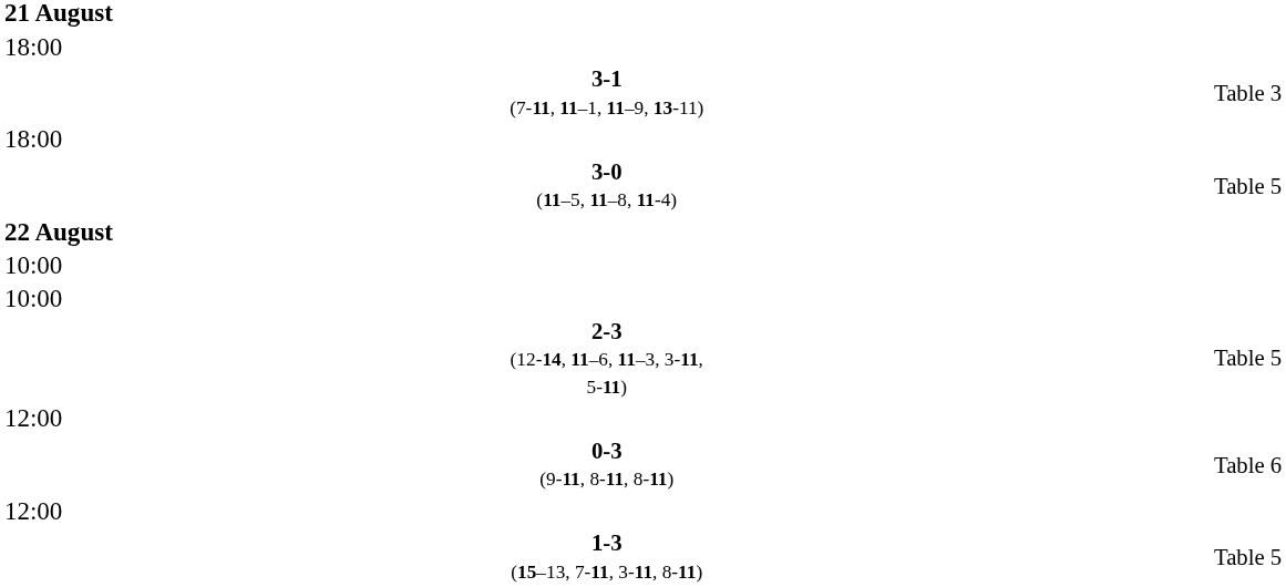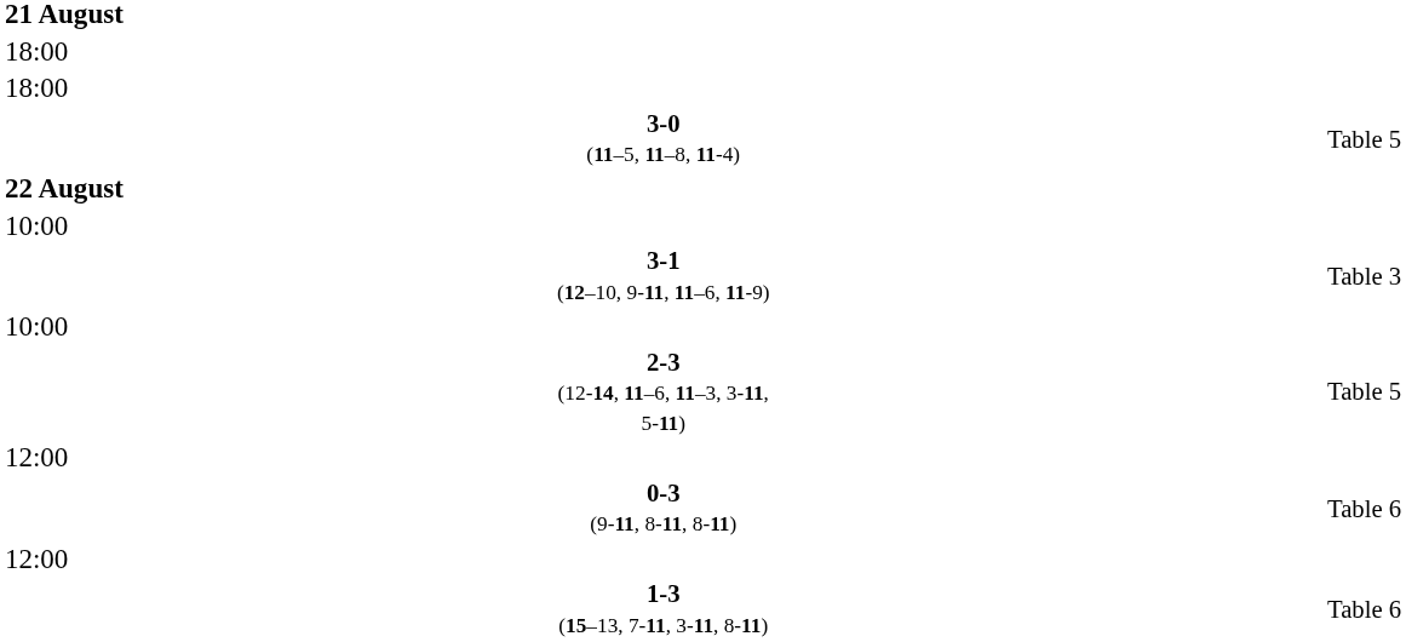- row: 3-1 (7-11, 11–1, 11–9, 13-11) | Table 3
+ row: 3-1 (12–10, 9-11, 11–6, 11-9) | Table 3
1-3 (15–13, 7-11, 3-11, 8-11) | column 4: Table 5 -> Table 6
